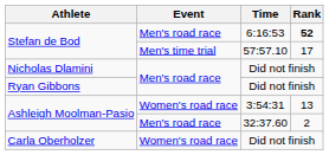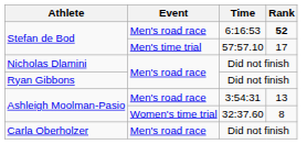Ashleigh Moolman-Pasio / 3:54:31 | Event: Women's road race -> Men's road race
Ashleigh Moolman-Pasio / 32:37.60 | Event: Men's road race -> Women's time trial
Ashleigh Moolman-Pasio / 32:37.60 | Rank: 2 -> 8
Carla Oberholzer | Event: Women's road race -> Men's road race
